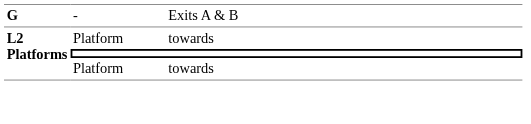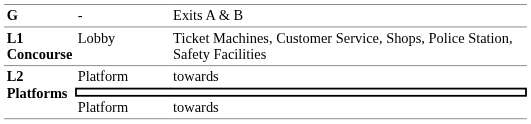+ row: L1 Concourse | Lobby | Ticket Machines, Customer Service, Shops, Police Station, Safety Facilities
